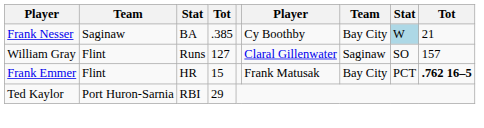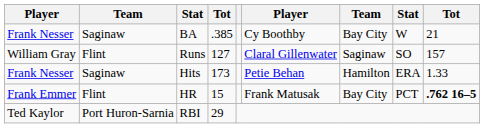BA | column 8: lightblue background -> no background
+ row: Frank Nesser | Saginaw | Hits | 173 | Petie Behan | Hamilton | ERA | 1.33
